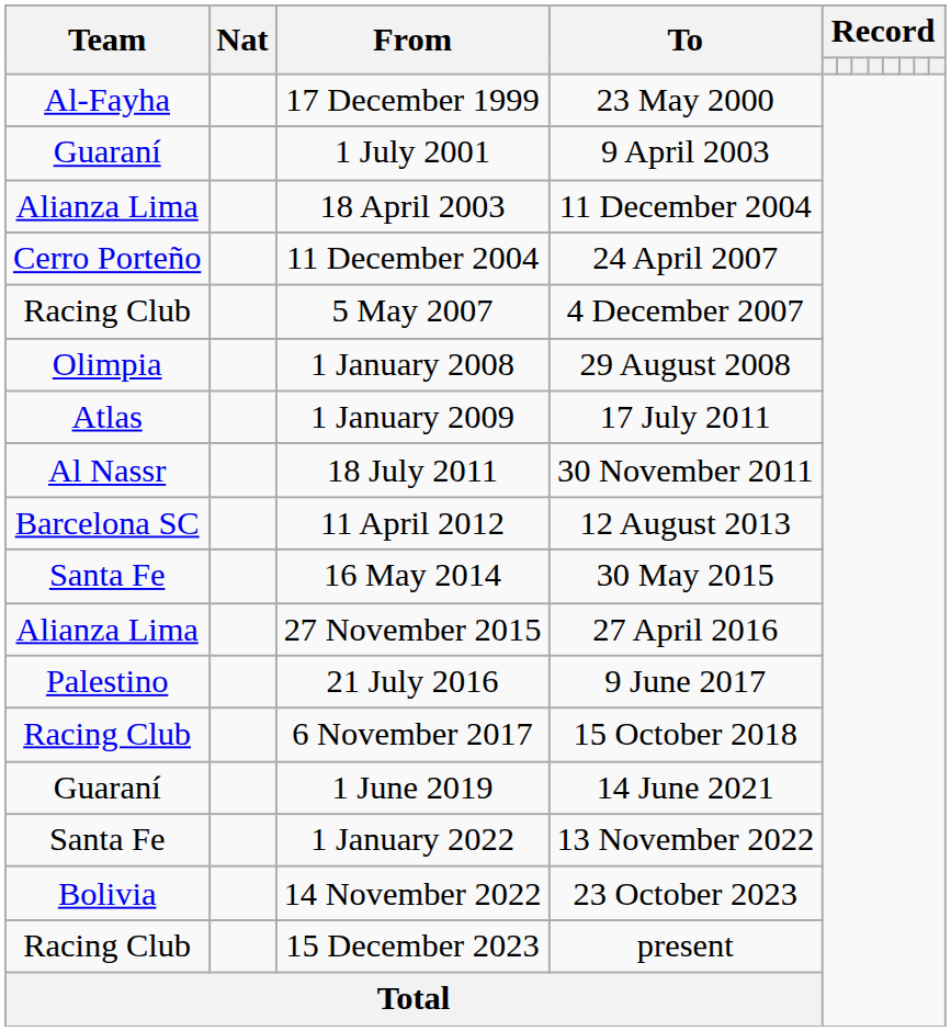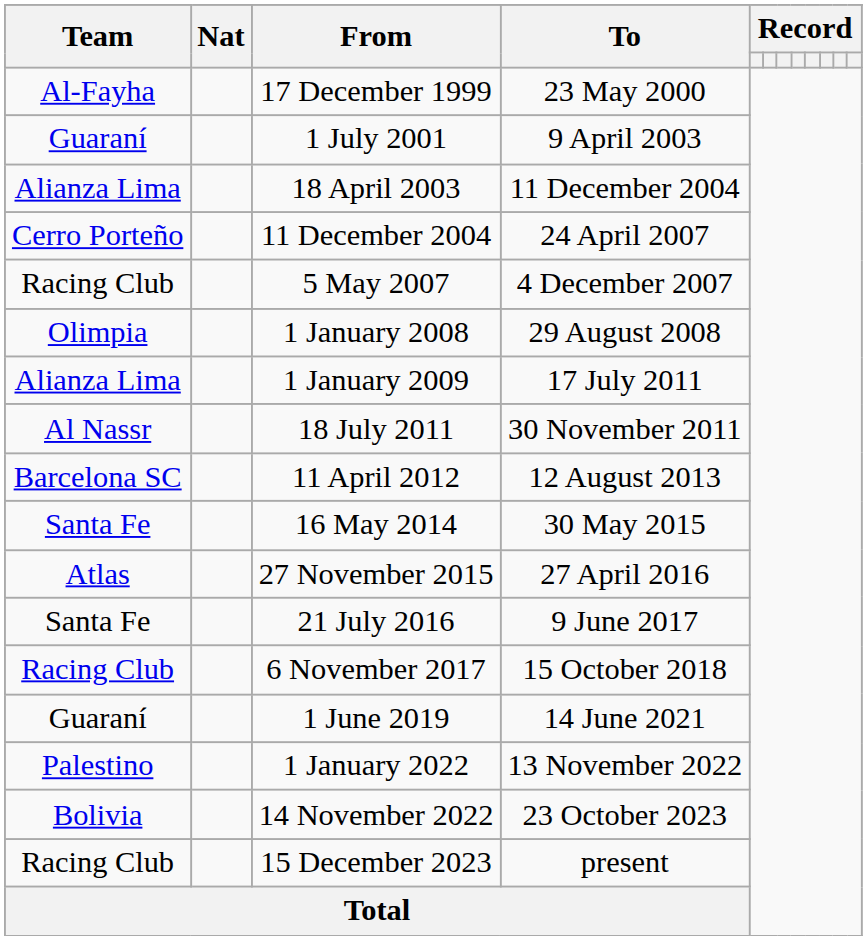1 January 2009 | Team: Atlas -> Alianza Lima
27 November 2015 | Team: Alianza Lima -> Atlas
21 July 2016 | Team: Palestino -> Santa Fe
1 January 2022 | Team: Santa Fe -> Palestino
